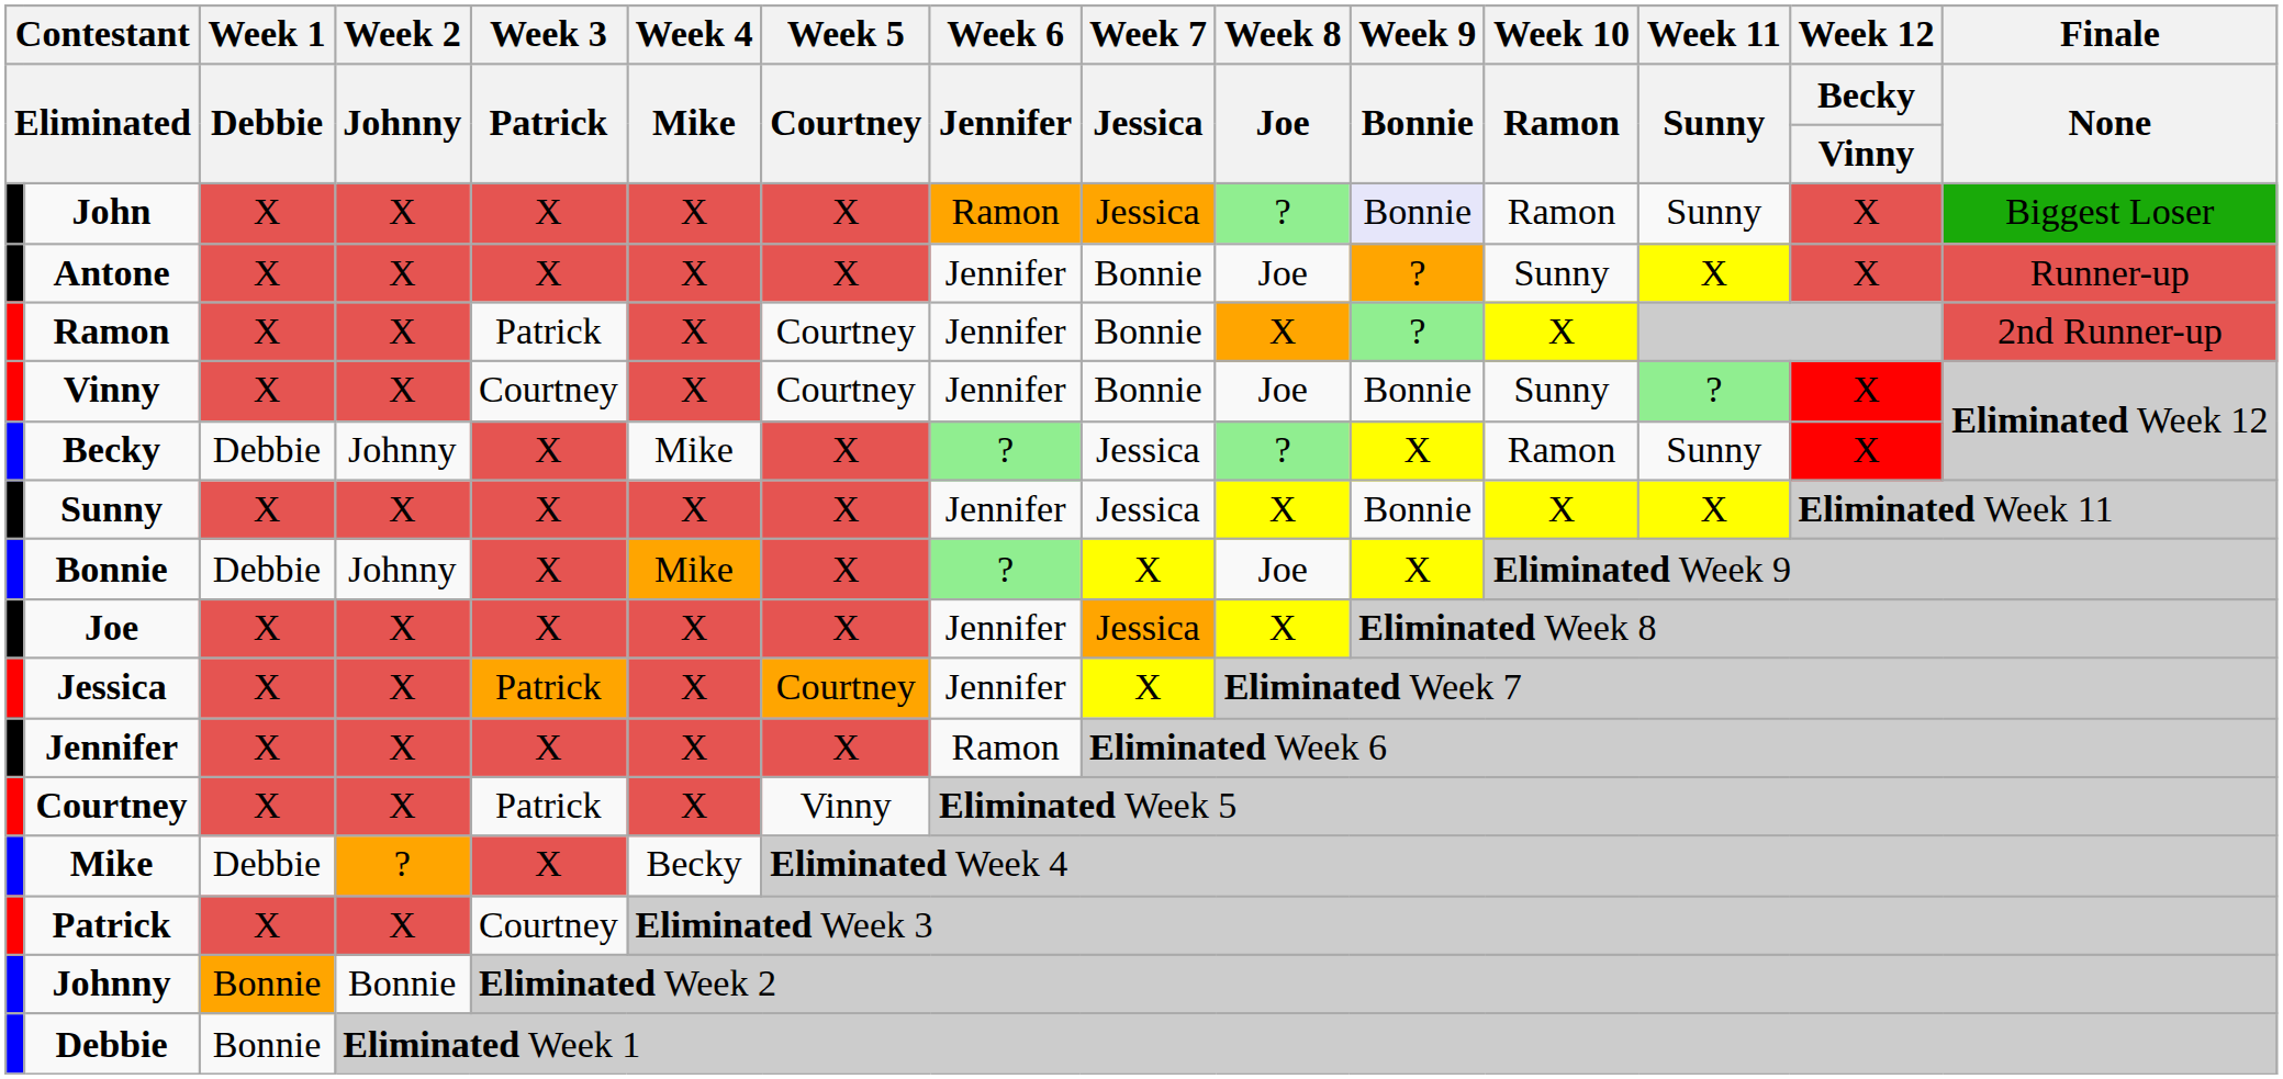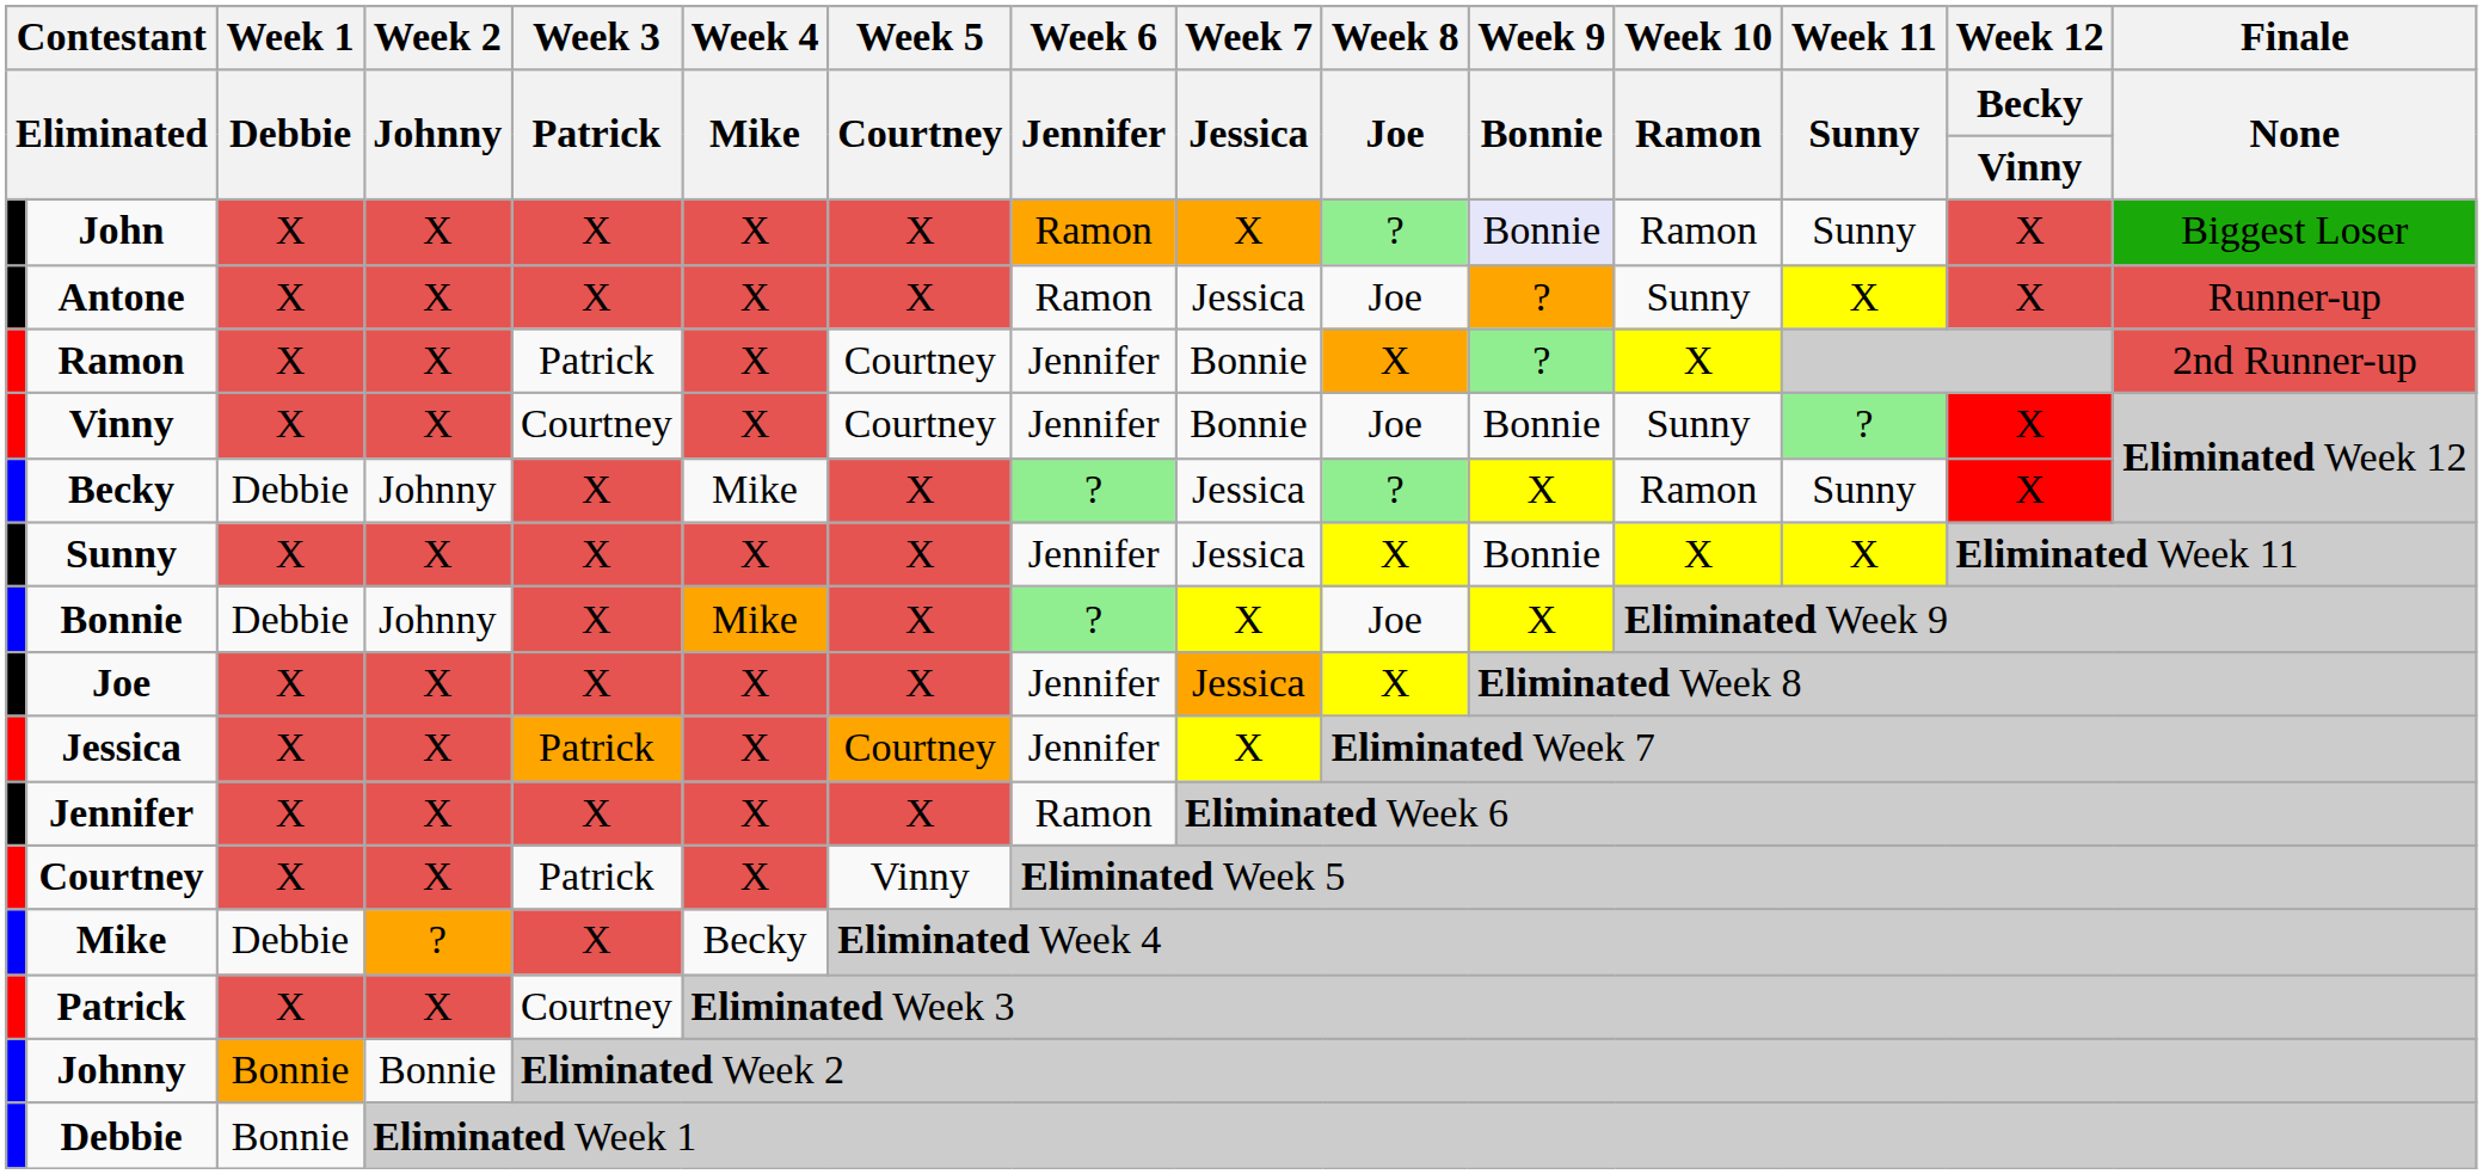John | Week 7 / Jessica: Jessica -> X
Antone | Week 6 / Jennifer: Jennifer -> Ramon
Antone | Week 7 / Jessica: Bonnie -> Jessica
